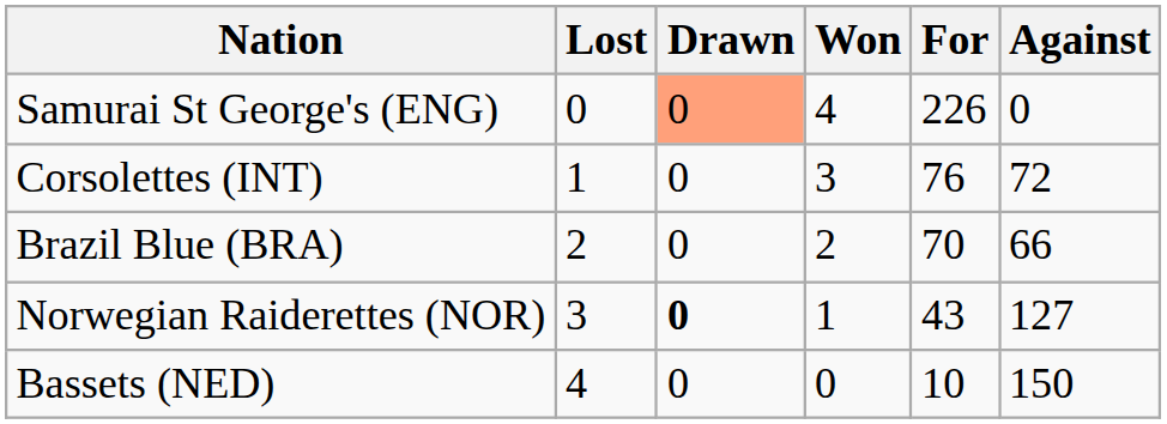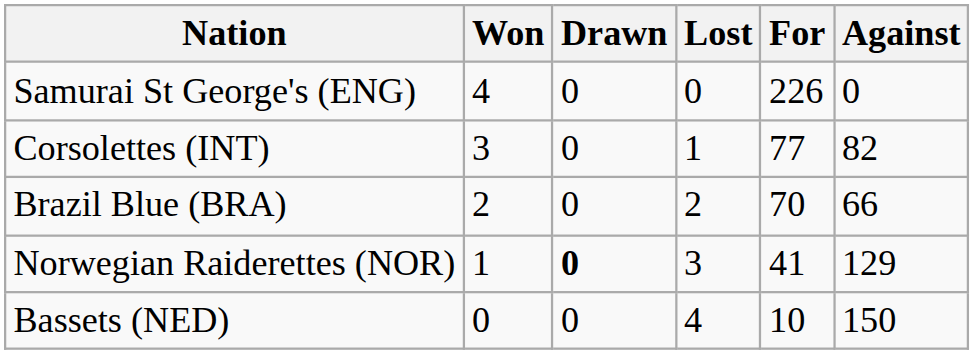columns swapped: Won <-> Lost
Samurai St George's (ENG) | Drawn: lightsalmon background -> no background
Corsolettes (INT) | For: 76 -> 77
Corsolettes (INT) | Against: 72 -> 82
Norwegian Raiderettes (NOR) | For: 43 -> 41
Norwegian Raiderettes (NOR) | Against: 127 -> 129
